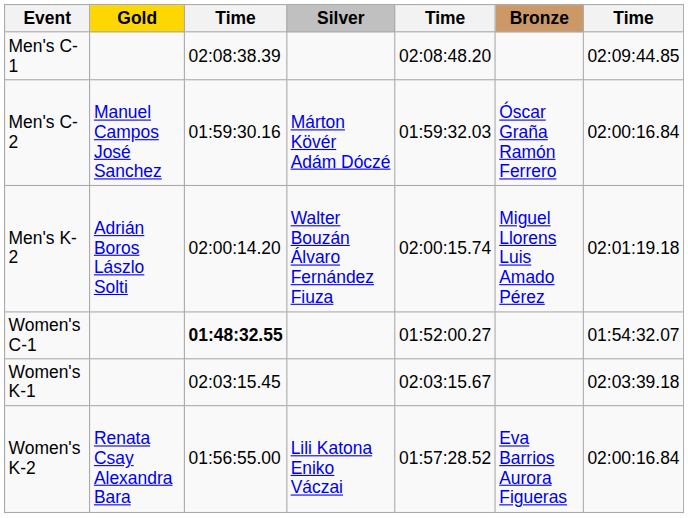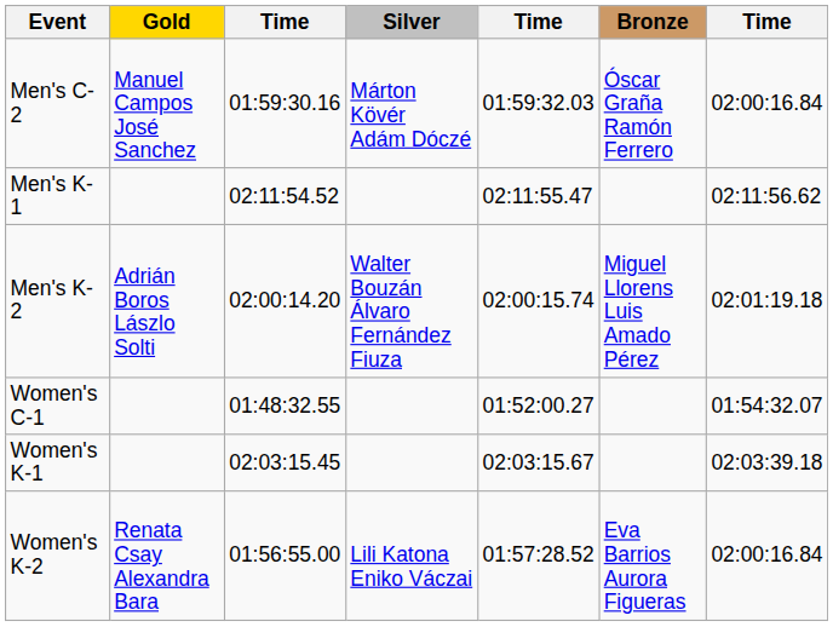- row: Men's C-1 | 02:08:38.39 | 02:08:48.20 | 02:09:44.85
+ row: Men's K-1 | 02:11:54.52 | 02:11:55.47 | 02:11:56.62
Women's C-1 | column 3: bold -> normal
